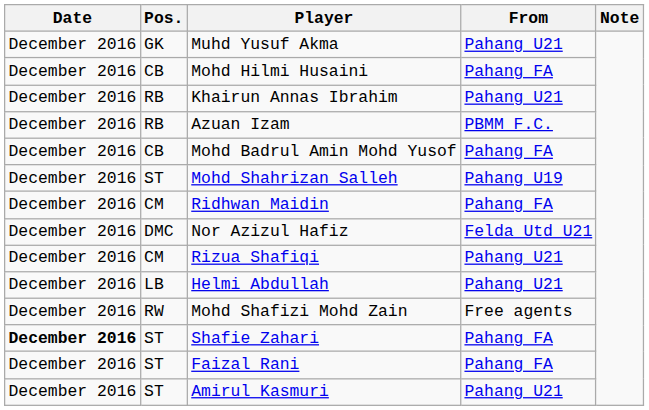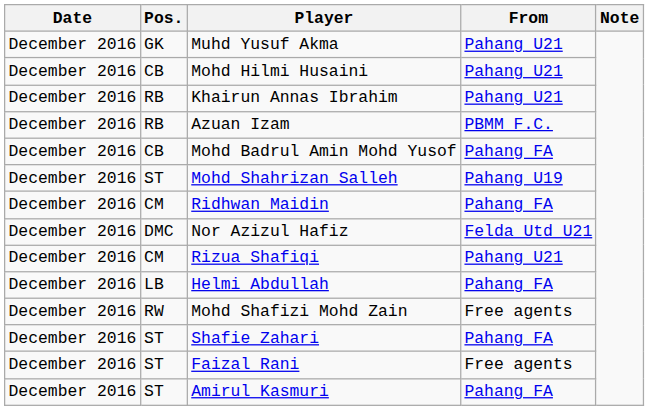Mohd Hilmi Husaini | From: Pahang FA -> Pahang U21
Helmi Abdullah | From: Pahang U21 -> Pahang FA
Shafie Zahari | Date: bold -> normal
Faizal Rani | From: Pahang FA -> Free agents
Amirul Kasmuri | From: Pahang U21 -> Pahang FA
